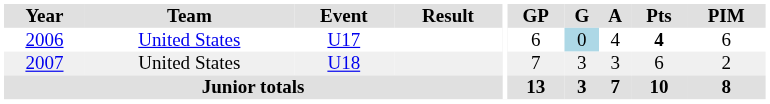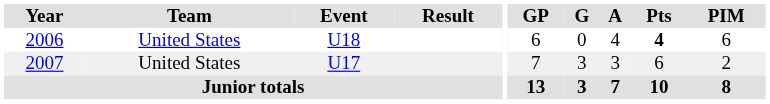2006 | Event: U17 -> U18
2006 | G: lightblue background -> no background
2007 | Event: U18 -> U17
